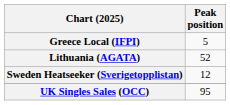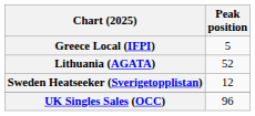UK Singles Sales (OCC) | Peak position: 95 -> 96
